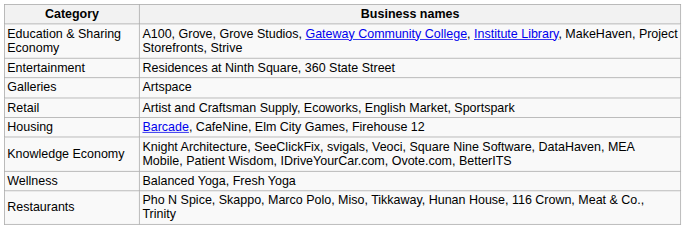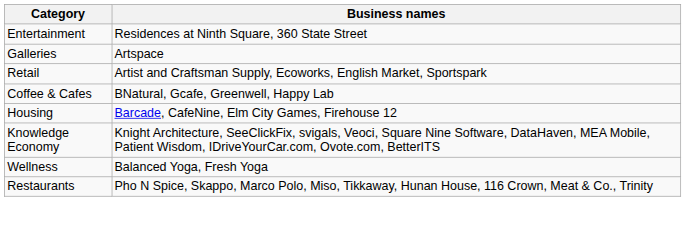- row: Education & Sharing Economy | A100, Grove, Grove Studios, Gateway Community College, Institute Library, MakeHaven, Project Storefronts, Strive
+ row: Coffee & Cafes | BNatural, Gcafe, Greenwell, Happy Lab
